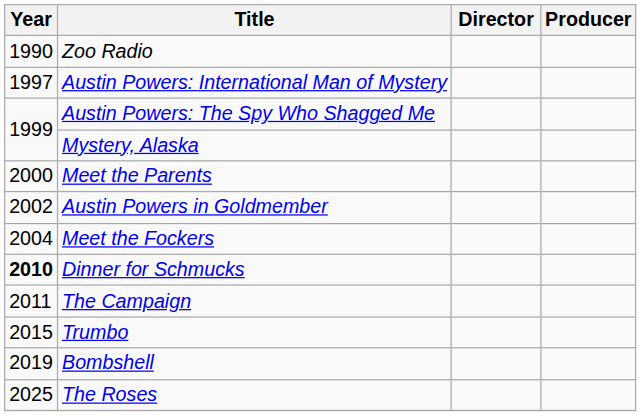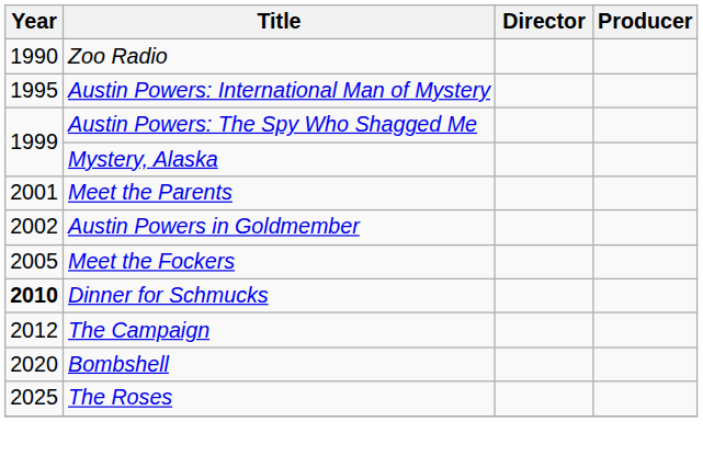Austin Powers: International Man of Mystery | Year: 1997 -> 1995
Meet the Parents | Year: 2000 -> 2001
Meet the Fockers | Year: 2004 -> 2005
The Campaign | Year: 2011 -> 2012
- row: 2015 | Trumbo
Bombshell | Year: 2019 -> 2020
